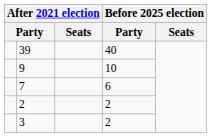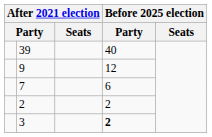9 | column 4: 10 -> 12
3 | column 4: normal -> bold
